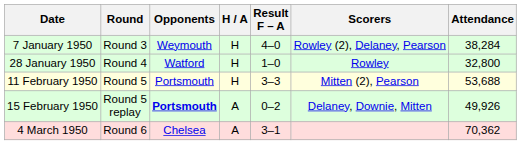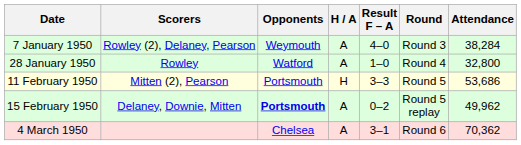columns swapped: Round <-> Scorers
7 January 1950 | H / A: H -> A
28 January 1950 | H / A: H -> A
11 February 1950 | Attendance: 53,688 -> 53,686
15 February 1950 | Attendance: 49,926 -> 49,962
